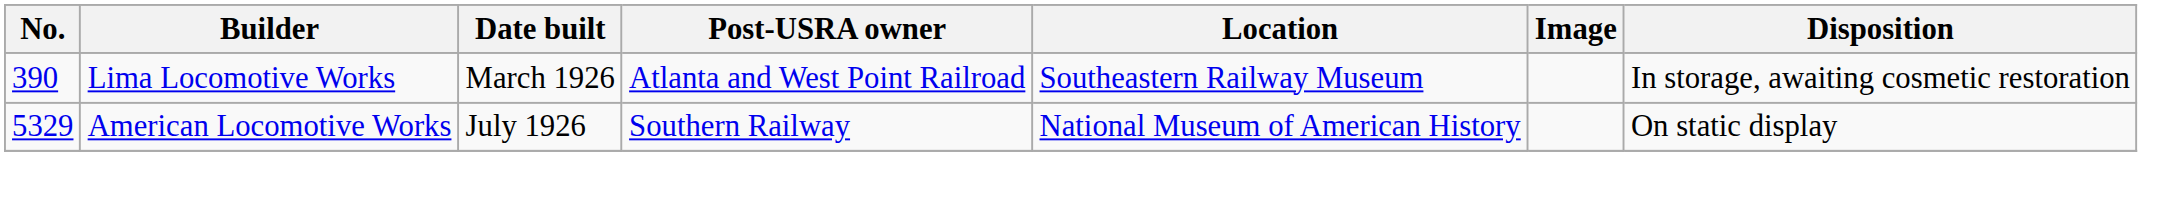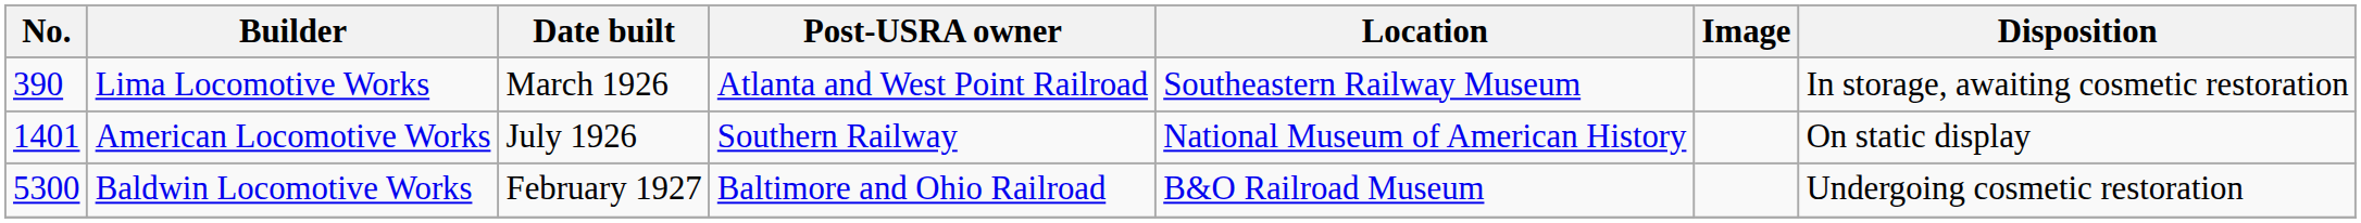American Locomotive Works | No.: 5329 -> 1401
+ row: 5300 | Baldwin Locomotive Works | February 1927 | Baltimore and Ohio Railroad | B&O Railroad Museum | Undergoing cosmetic restoration
